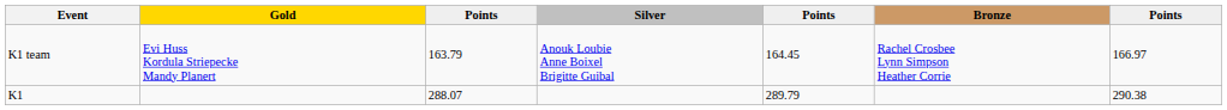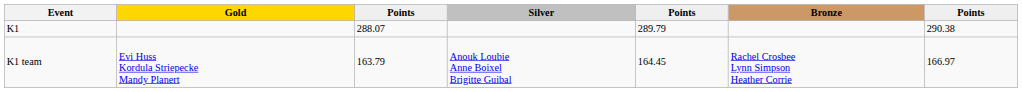rows swapped: K1 <-> K1 team
